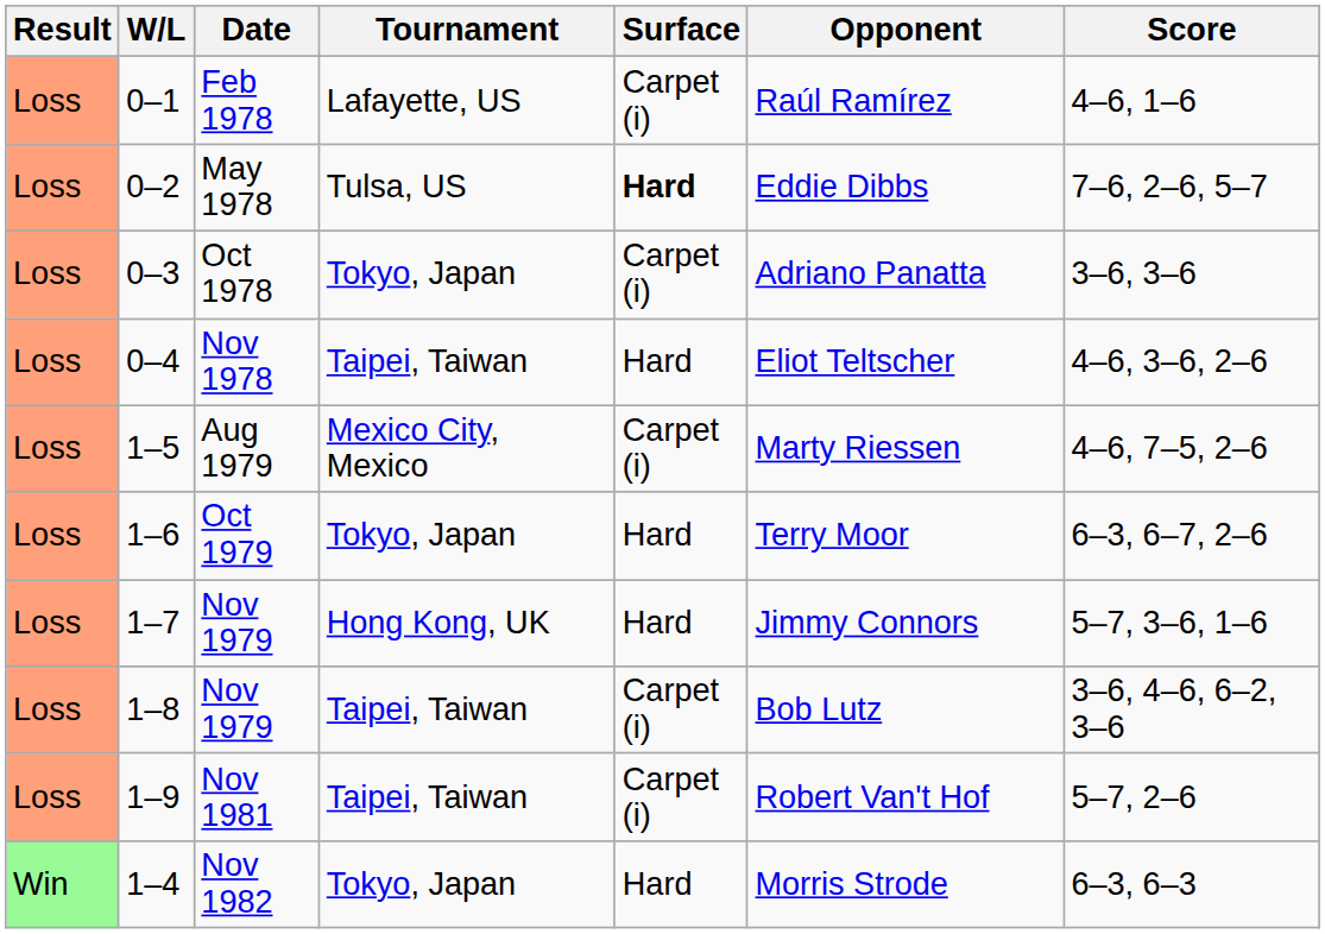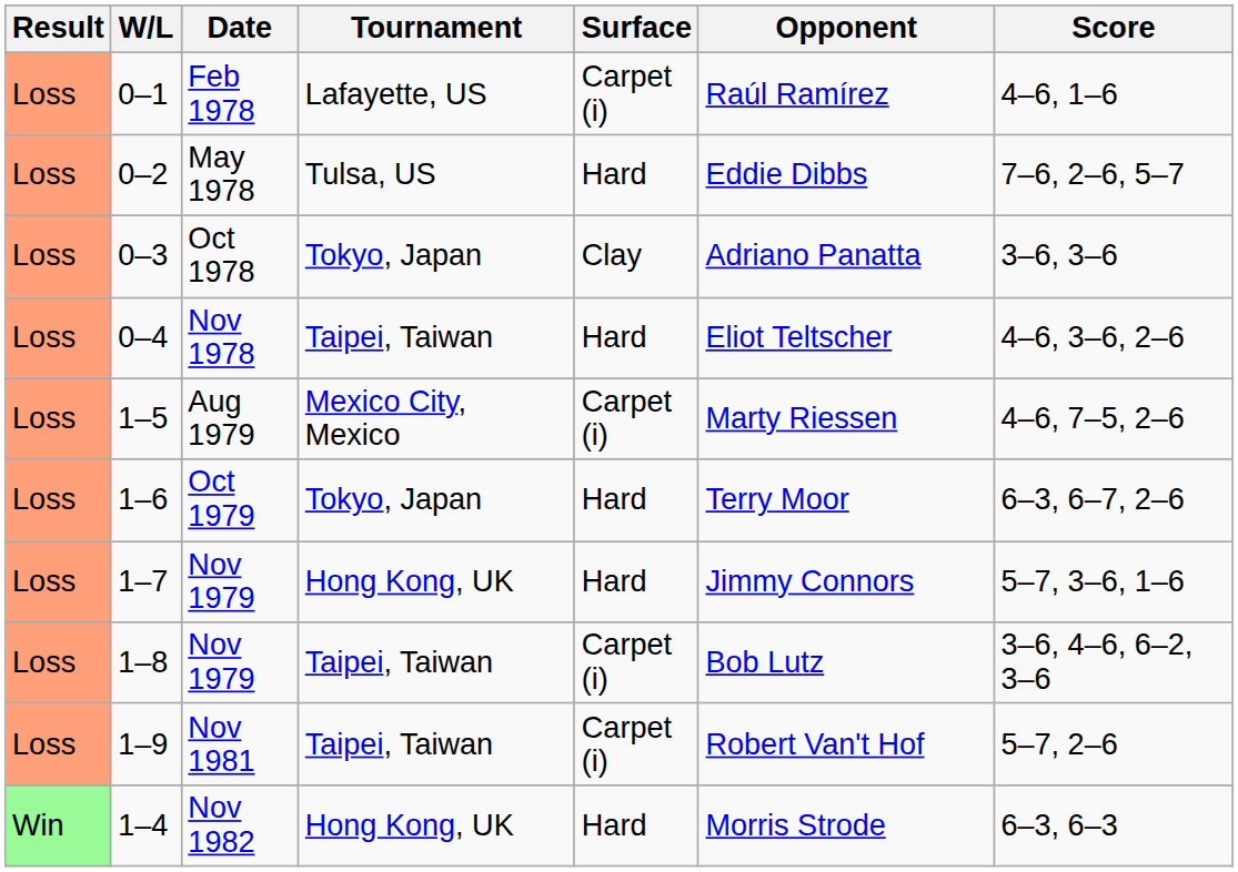May 1978 | Surface: bold -> normal
Oct 1978 | Surface: Carpet (i) -> Clay
Nov 1982 | Tournament: Tokyo, Japan -> Hong Kong, UK
